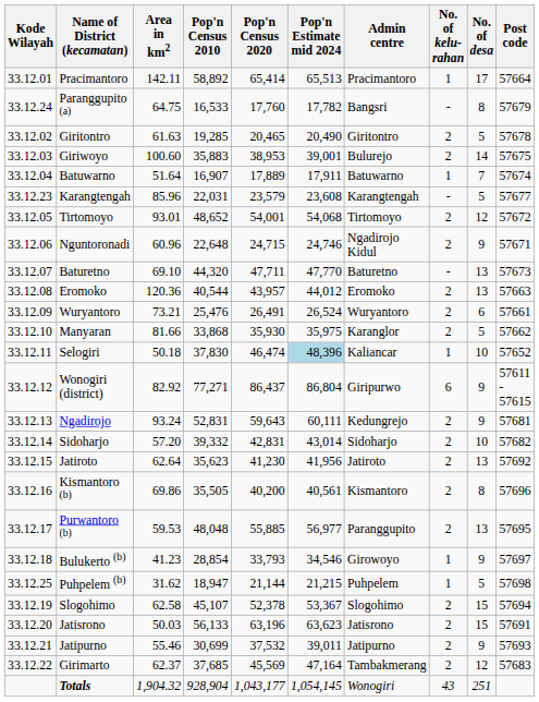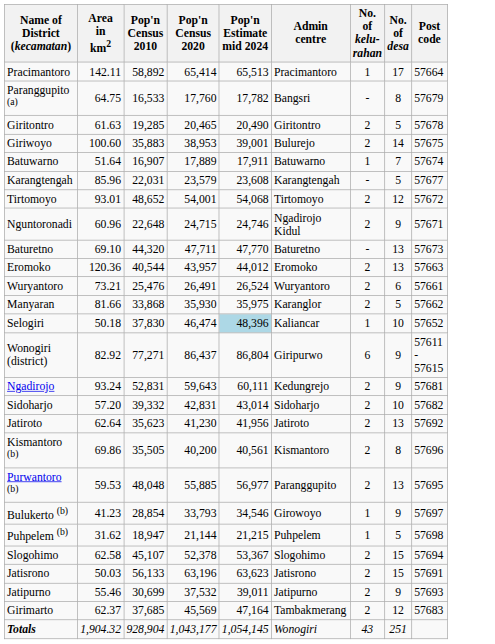- column: Kode Wilayah | 33.12.01 | 33.12.24 | 33.12.02 | 33.12.03 | 33.12.04 | 33.12.23 | 33.12.05 | 33.12.06 | 33.12.07 | 33.12.08 | 33.12.09 | 33.12.10 | 33.12.11 | 33.12.12 | 33.12.13 | 33.12.14 | 33.12.15 | 33.12.16 | 33.12.17 | 33.12.18 | 33.12.25 | 33.12.19 | 33.12.20 | 33.12.21 | 33.12.22
